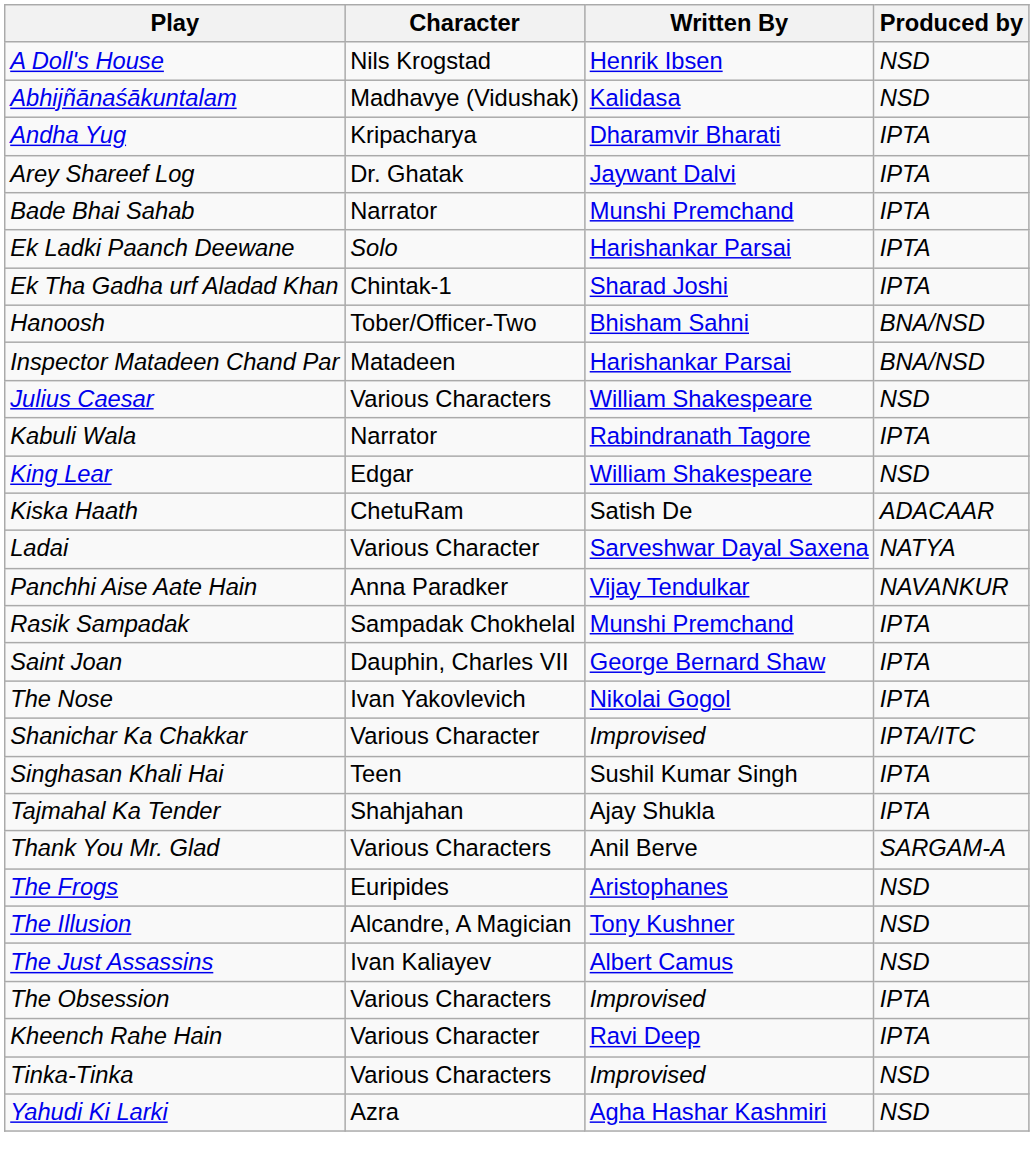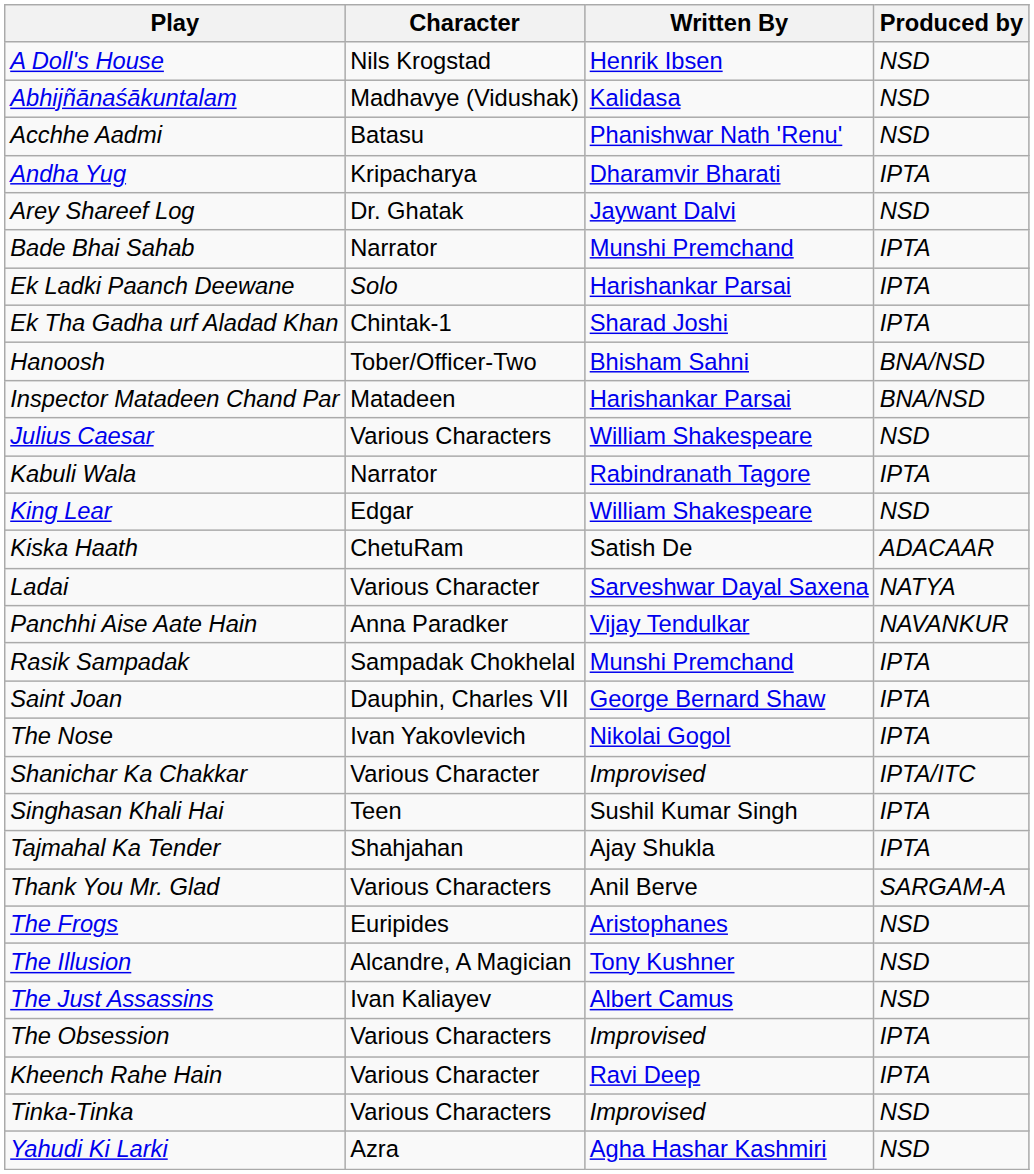+ row: Acchhe Aadmi | Batasu | Phanishwar Nath 'Renu' | NSD
Arey Shareef Log | Produced by: IPTA -> NSD
